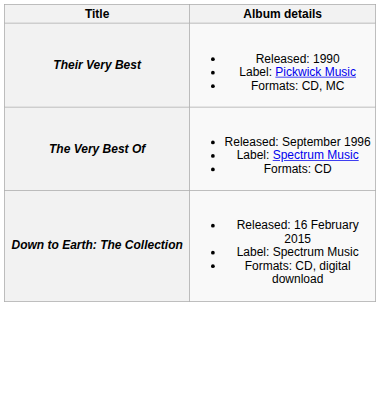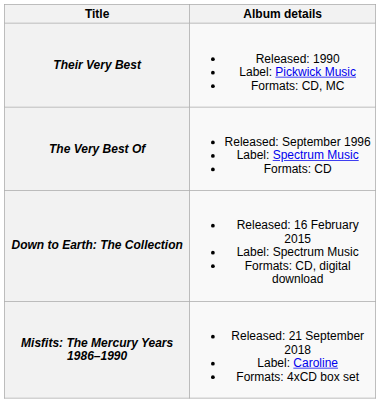+ row: Misfits: The Mercury Years 1986–1990 | Released: 21 September 2018 Label: Caroline Formats: 4xCD box set
